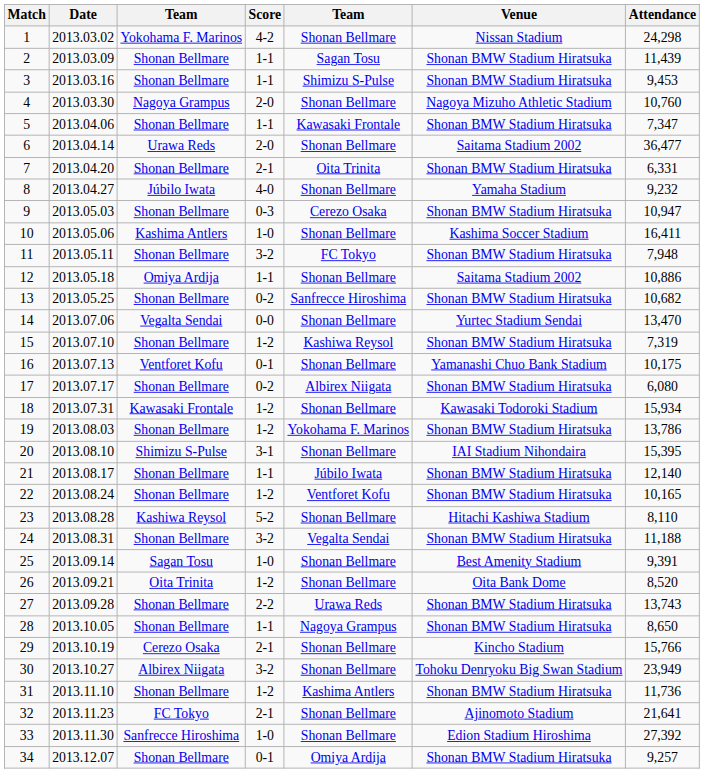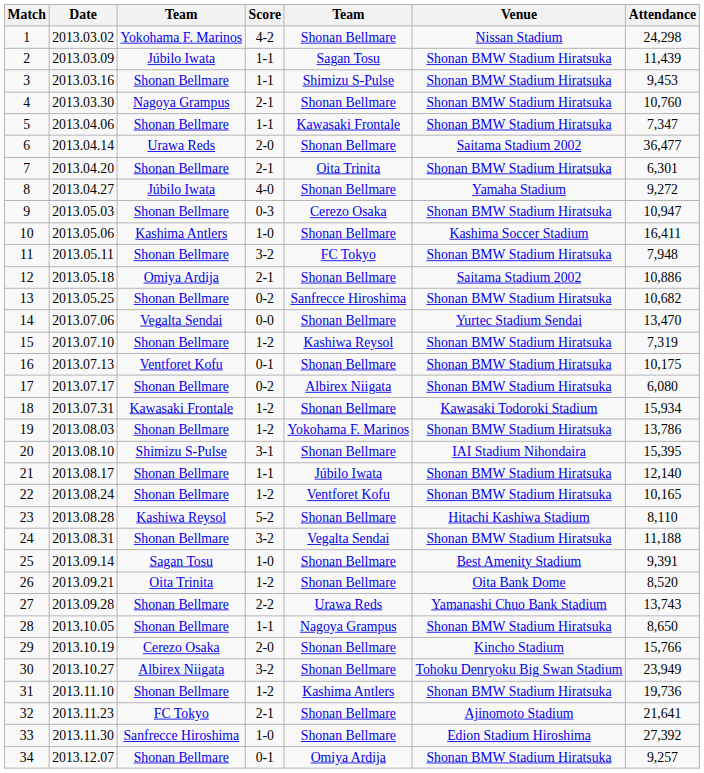2 | column 3: Shonan Bellmare -> Júbilo Iwata
4 | Score: 2-0 -> 2-1
4 | Venue: Nagoya Mizuho Athletic Stadium -> Shonan BMW Stadium Hiratsuka
7 | Attendance: 6,331 -> 6,301
8 | Attendance: 9,232 -> 9,272
12 | Score: 1-1 -> 2-1
16 | Venue: Yamanashi Chuo Bank Stadium -> Shonan BMW Stadium Hiratsuka
27 | Venue: Shonan BMW Stadium Hiratsuka -> Yamanashi Chuo Bank Stadium
29 | Score: 2-1 -> 2-0
31 | Attendance: 11,736 -> 19,736
